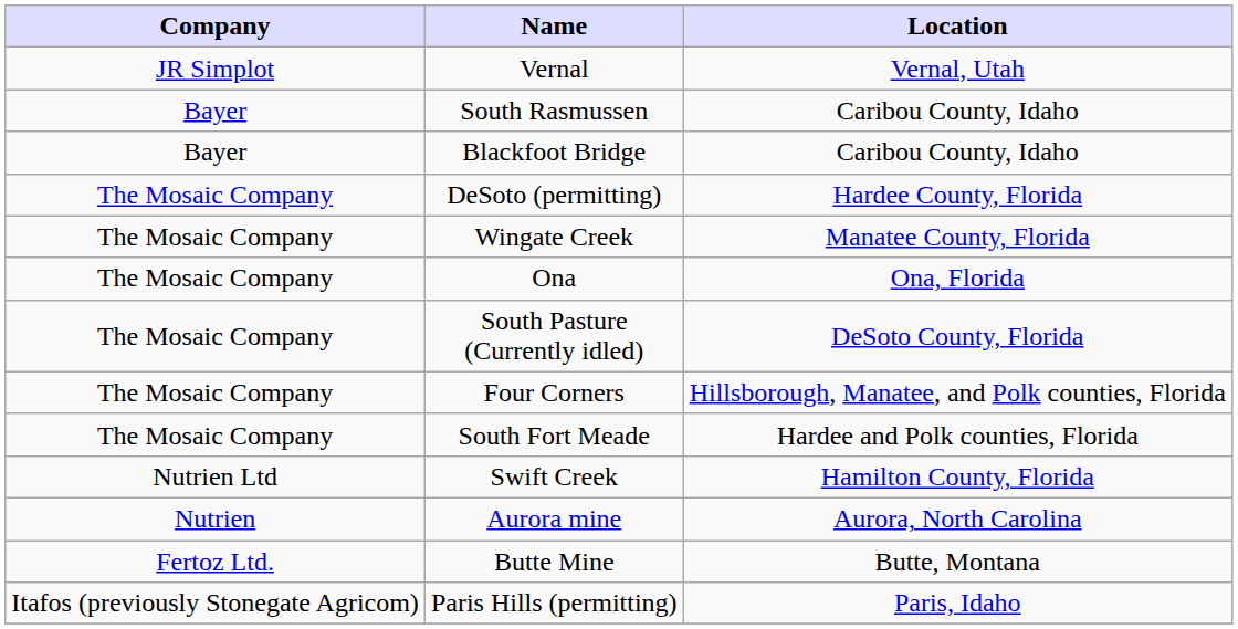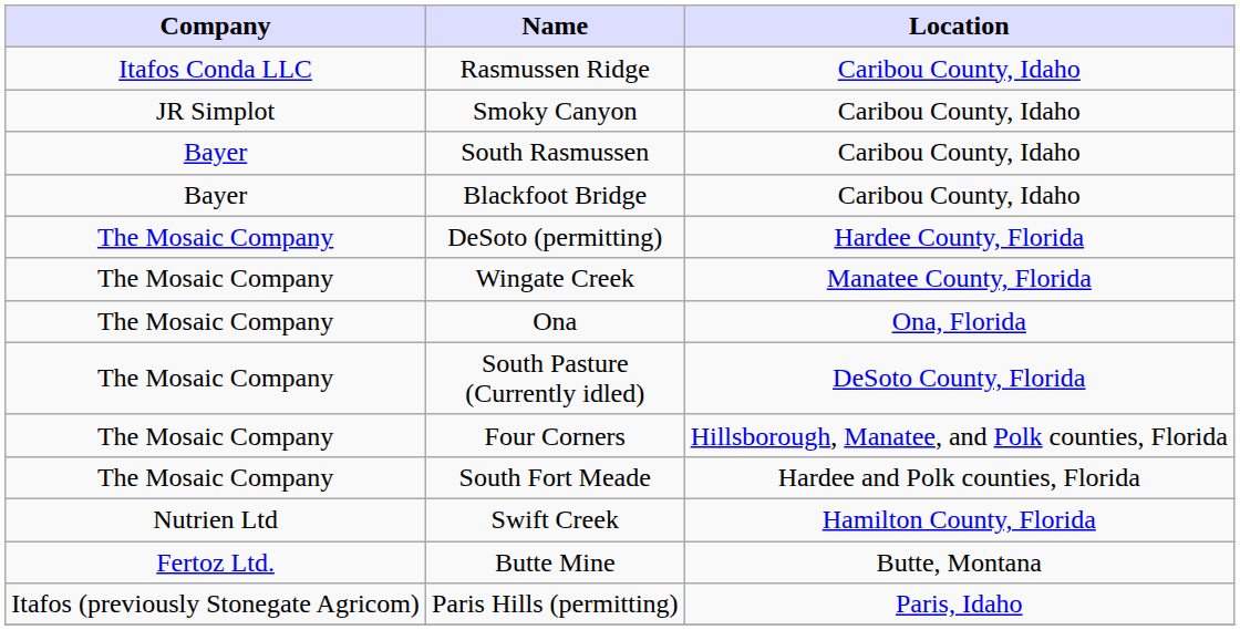+ row: Itafos Conda LLC | Rasmussen Ridge | Caribou County, Idaho
- row: JR Simplot | Vernal | Vernal, Utah
+ row: JR Simplot | Smoky Canyon | Caribou County, Idaho
- row: Nutrien | Aurora mine | Aurora, North Carolina
